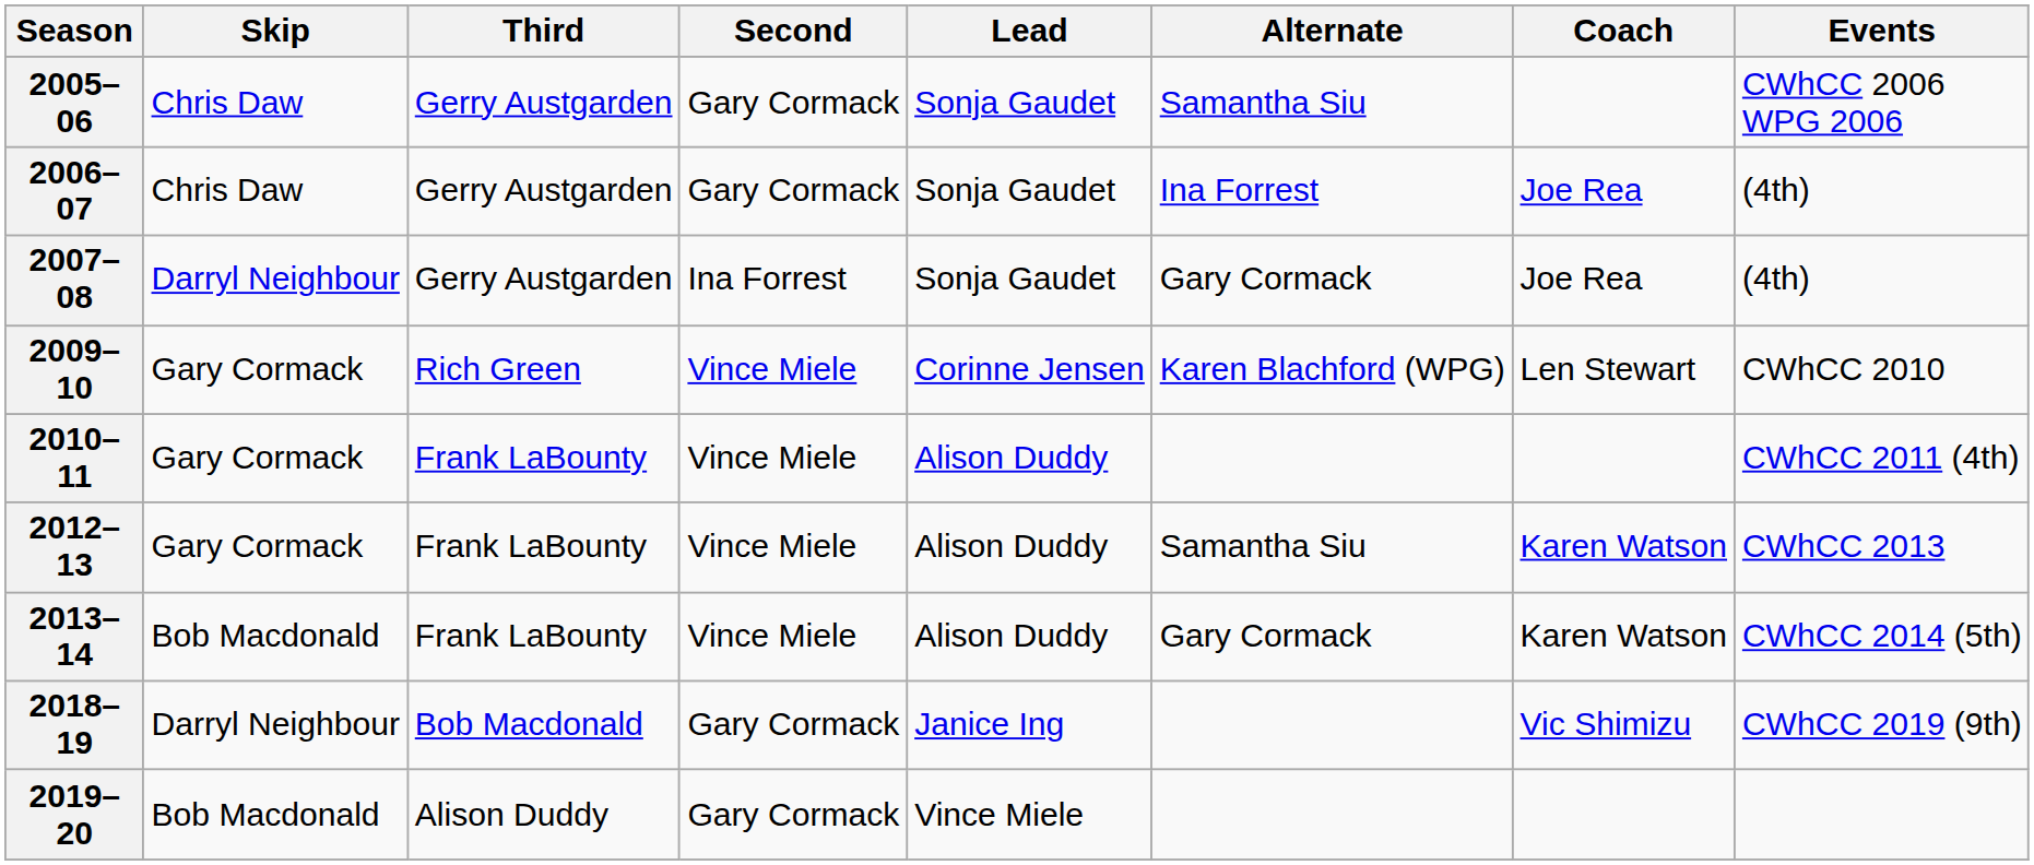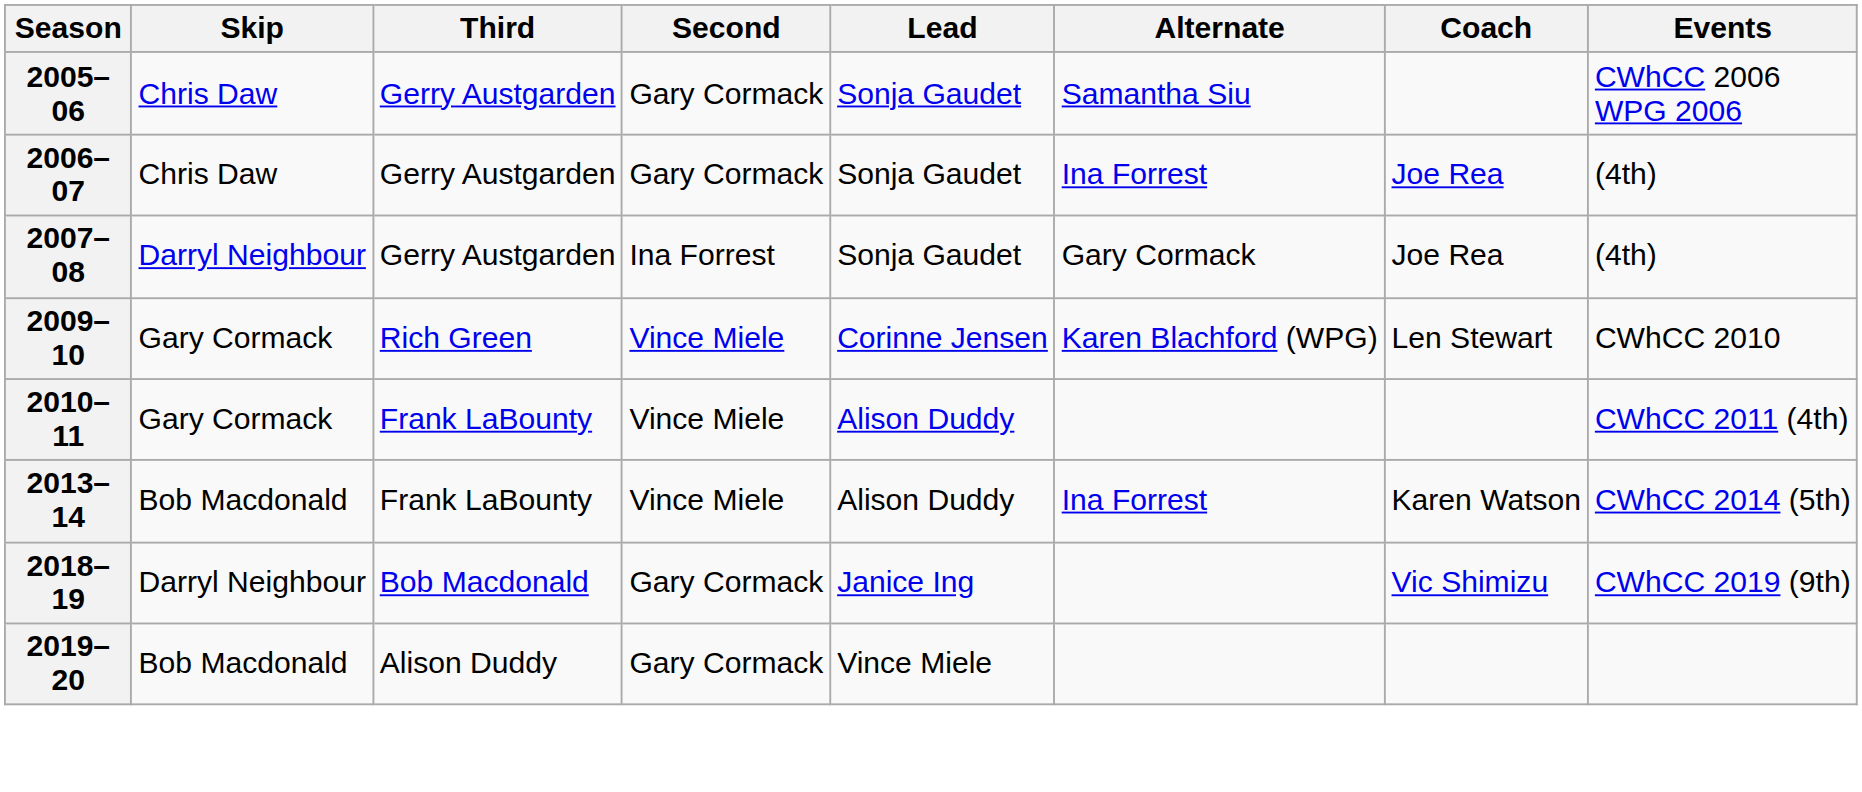- row: 2012–13 | Gary Cormack | Frank LaBounty | Vince Miele | Alison Duddy | Samantha Siu | Karen Watson | CWhCC 2013
2013–14 | Alternate: Gary Cormack -> Ina Forrest
